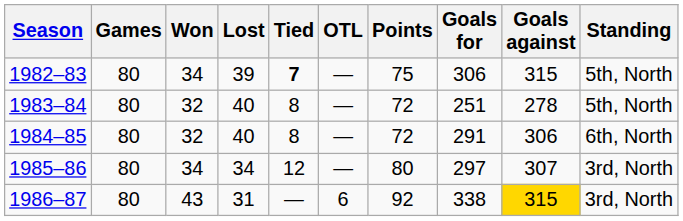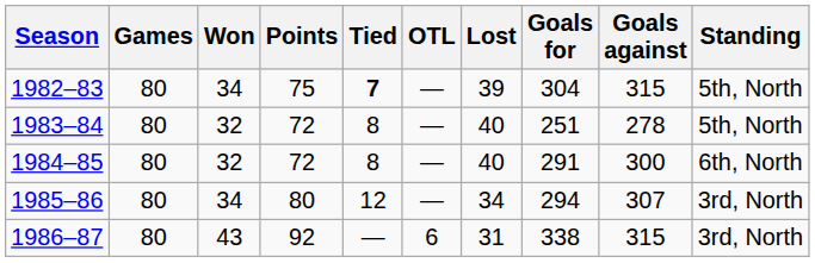columns swapped: Lost <-> Points
1982–83 | Goals for: 306 -> 304
1984–85 | Goals against: 306 -> 300
1985–86 | Goals for: 297 -> 294
1986–87 | Goals against: gold background -> no background
